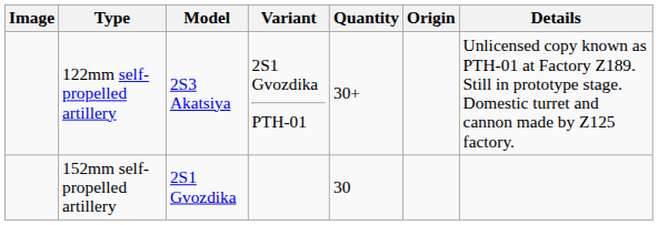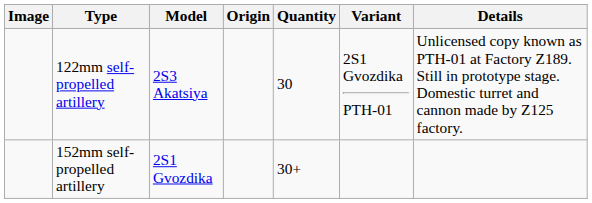columns swapped: Variant <-> Origin
122mm self-propelled artillery | Quantity: 30+ -> 30
152mm self-propelled artillery | Quantity: 30 -> 30+
